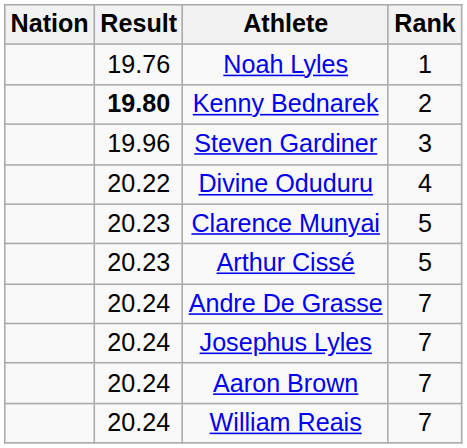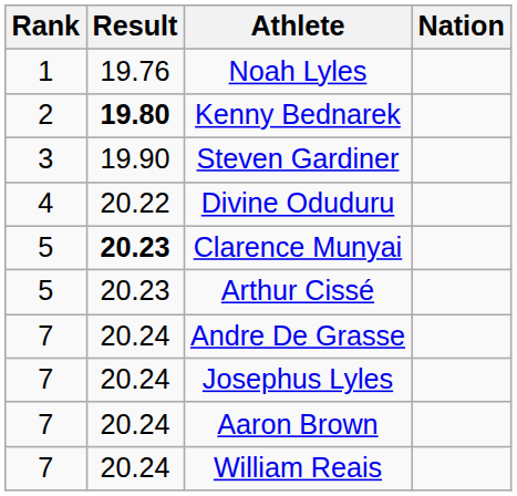columns swapped: Rank <-> Nation
Steven Gardiner | Result: 19.96 -> 19.90
Clarence Munyai | Result: normal -> bold
